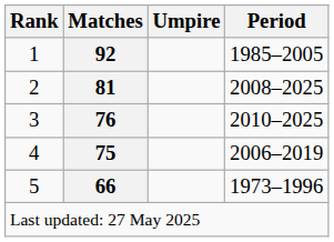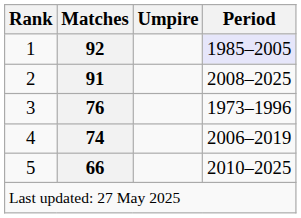1 | Period: no background -> lavender background
2 | Matches: 81 -> 91
3 | Period: 2010–2025 -> 1973–1996
4 | Matches: 75 -> 74
5 | Period: 1973–1996 -> 2010–2025
